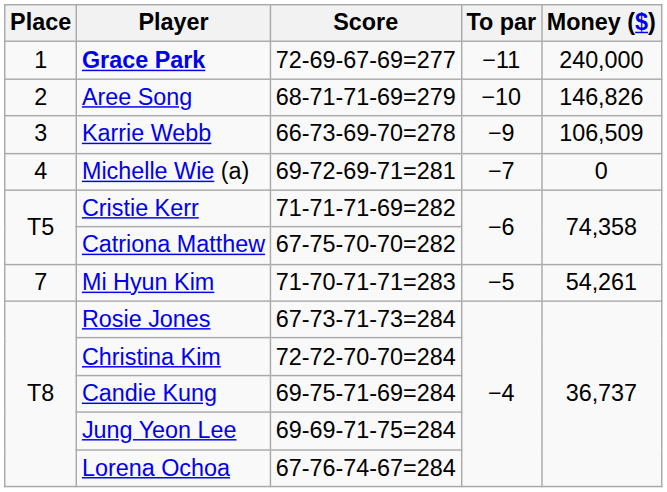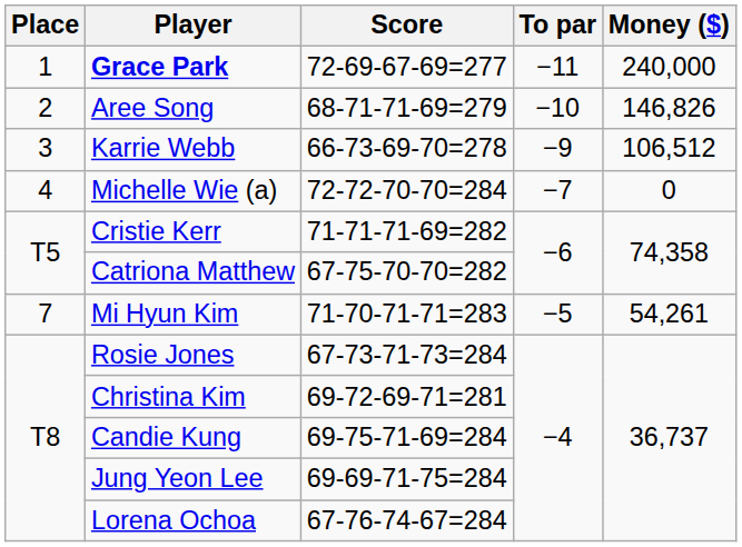Karrie Webb | Money ($): 106,509 -> 106,512
Michelle Wie (a) | Score: 69-72-69-71=281 -> 72-72-70-70=284
Christina Kim | Score: 72-72-70-70=284 -> 69-72-69-71=281
